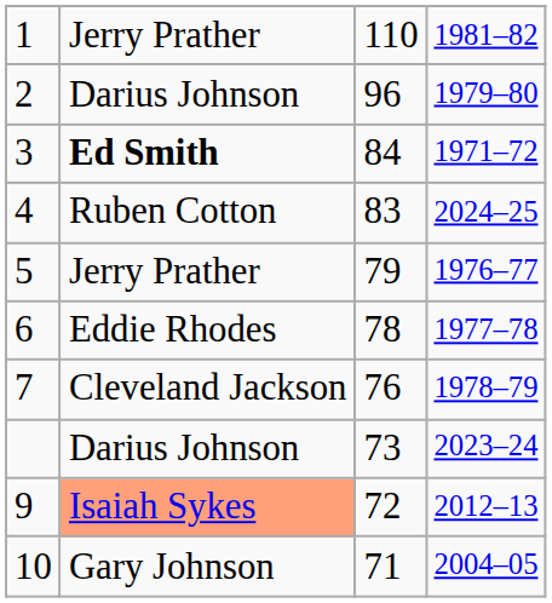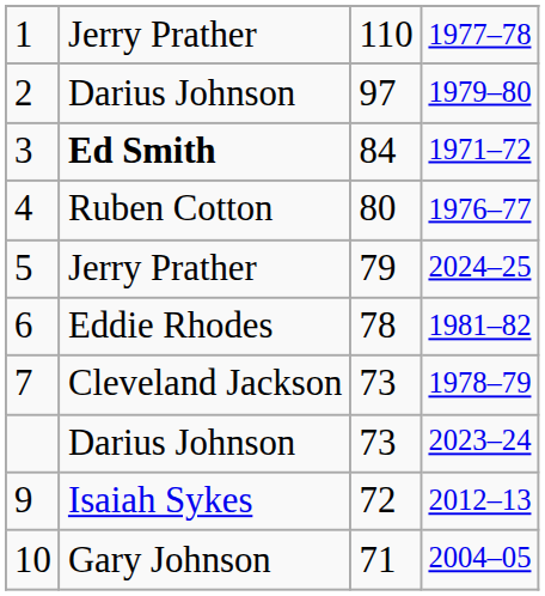1 | column 4: 1981–82 -> 1977–78
2 | column 3: 96 -> 97
4 | column 3: 83 -> 80
4 | column 4: 2024–25 -> 1976–77
5 | column 4: 1976–77 -> 2024–25
6 | column 4: 1977–78 -> 1981–82
7 | column 3: 76 -> 73
9 | column 2: lightsalmon background -> no background
